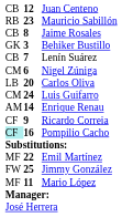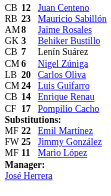Jaime Rosales | column 1: CB -> AM
Enrique Renau | column 1: AM -> CB
- row: CF | 9 | Ricardo Correia
Pompilio Cacho | column 1: paleturquoise background -> no background
Pompilio Cacho | column 2: 16 -> 17
